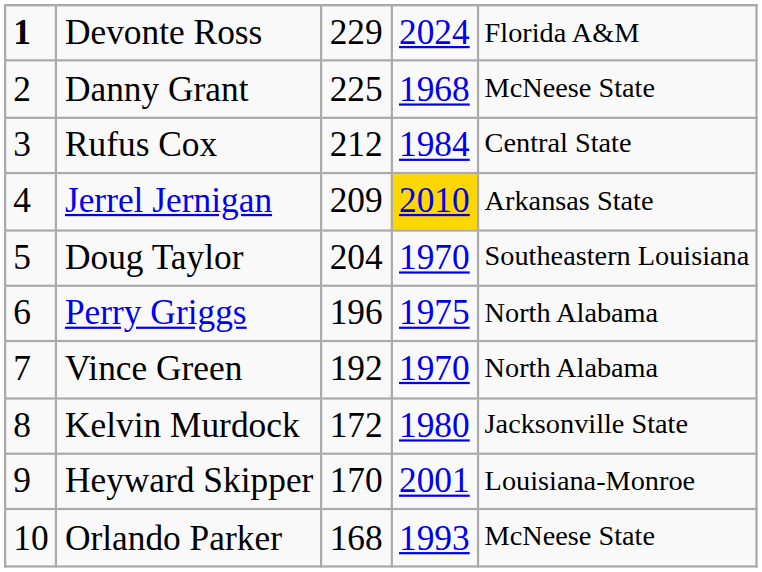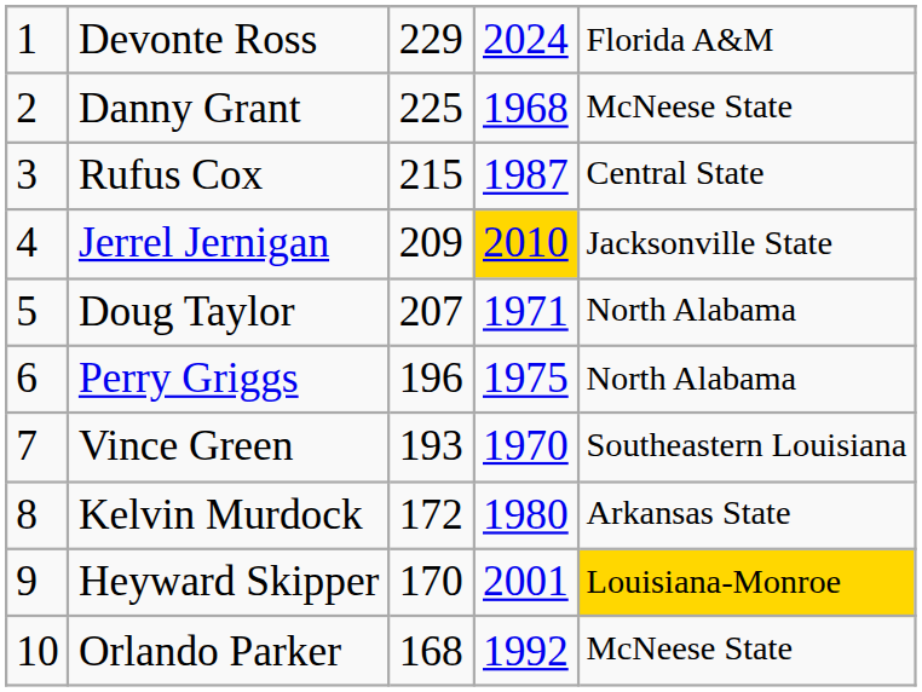Devonte Ross | column 1: bold -> normal
Rufus Cox | column 3: 212 -> 215
Rufus Cox | column 4: 1984 -> 1987
Jerrel Jernigan | column 5: Arkansas State -> Jacksonville State
Doug Taylor | column 3: 204 -> 207
Doug Taylor | column 4: 1970 -> 1971
Doug Taylor | column 5: Southeastern Louisiana -> North Alabama
Vince Green | column 3: 192 -> 193
Vince Green | column 5: North Alabama -> Southeastern Louisiana
Kelvin Murdock | column 5: Jacksonville State -> Arkansas State
Heyward Skipper | column 5: no background -> gold background
Orlando Parker | column 4: 1993 -> 1992
